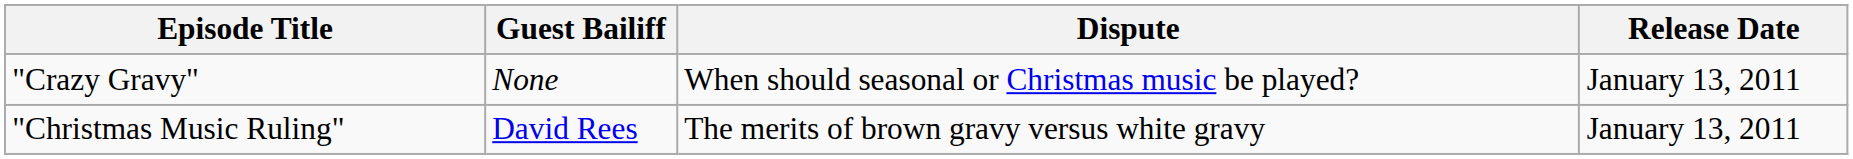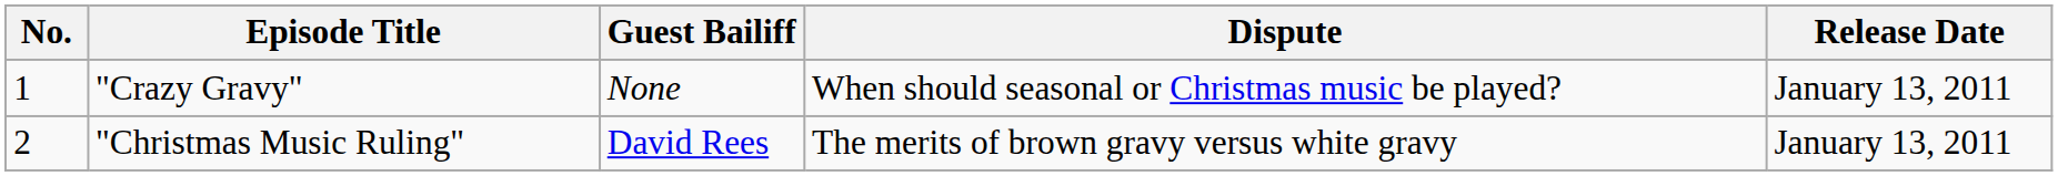+ column: No. | 1 | 2
